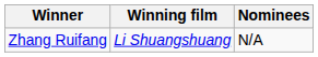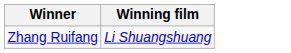- column: Nominees | N/A
